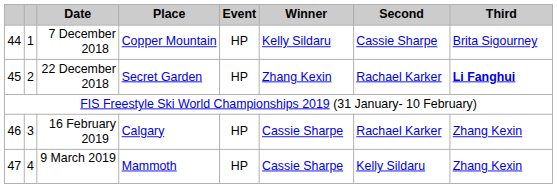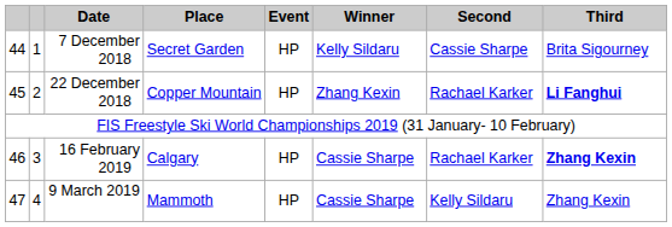7 December 2018 | Place: Copper Mountain -> Secret Garden
22 December 2018 | Place: Secret Garden -> Copper Mountain
16 February 2019 | Third: normal -> bold
